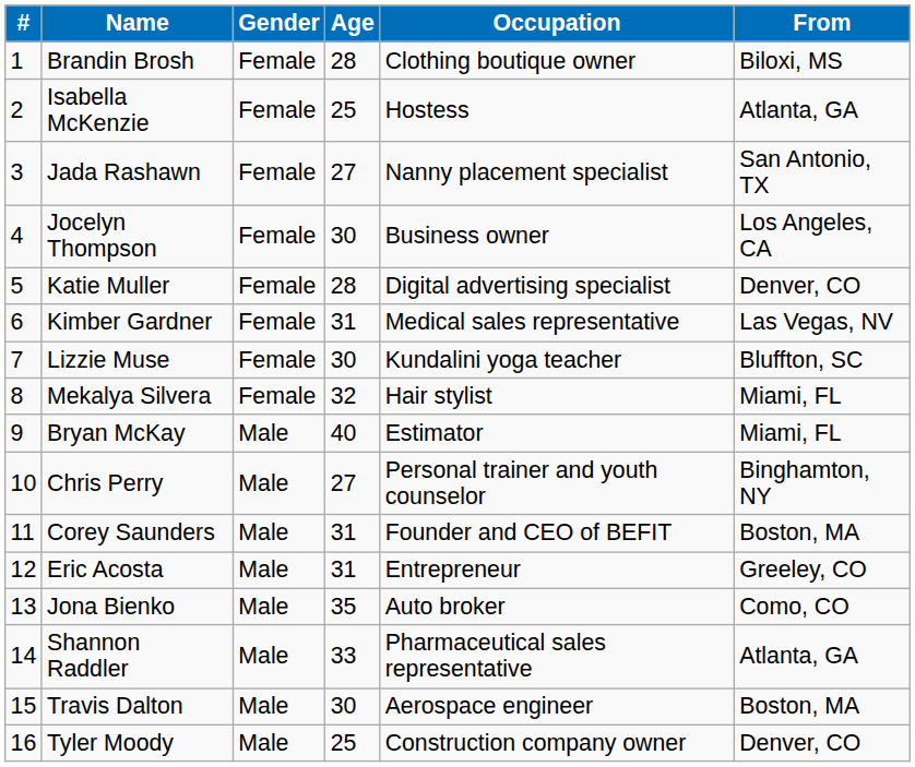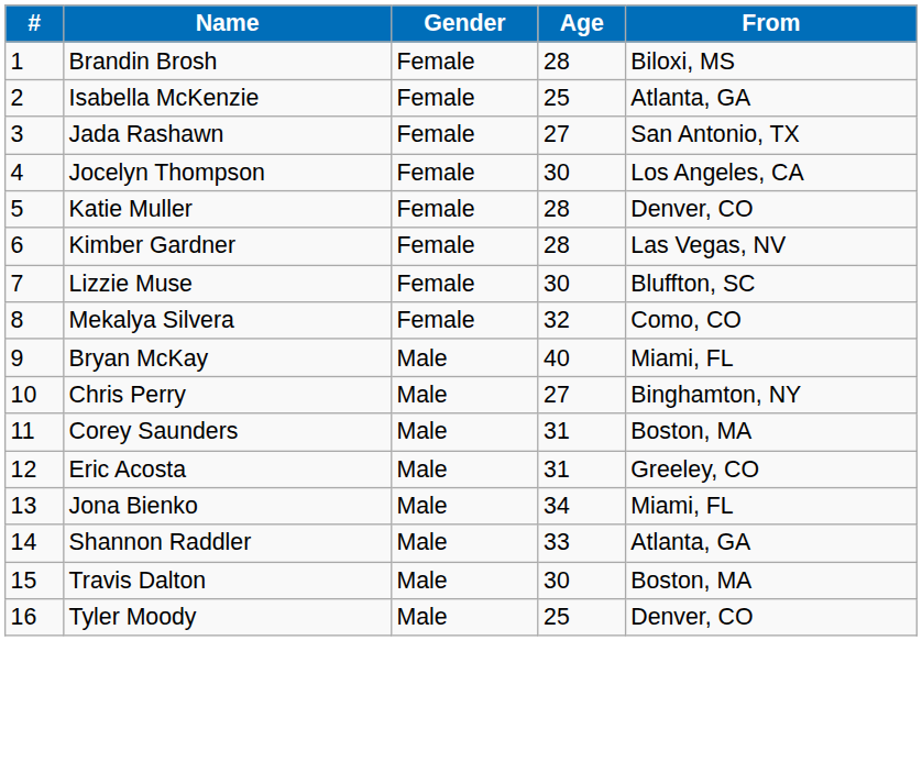- column: Occupation | Clothing boutique owner | Hostess | Nanny placement specialist | Business owner | Digital advertising specialist | Medical sales representative | Kundalini yoga teacher | Hair stylist | Estimator | Personal trainer and youth counselor | Founder and CEO of BEFIT | Entrepreneur | Auto broker | Pharmaceutical sales representative | Aerospace engineer | Construction company owner
Kimber Gardner | Age: 31 -> 28
Mekalya Silvera | From: Miami, FL -> Como, CO
Jona Bienko | Age: 35 -> 34
Jona Bienko | From: Como, CO -> Miami, FL
